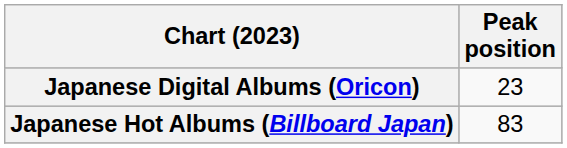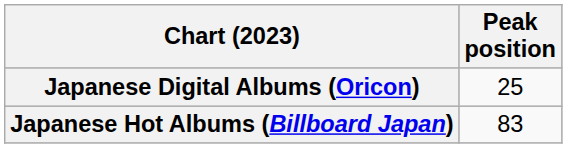Japanese Digital Albums (Oricon) | Peak position: 23 -> 25
